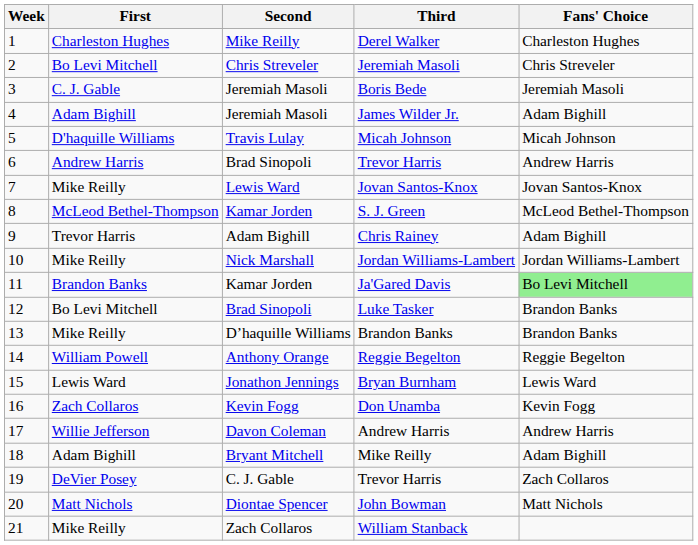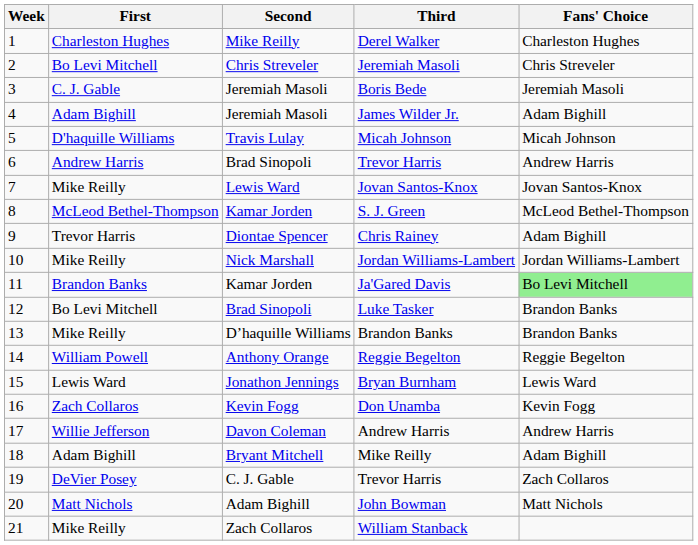Chris Rainey | Second: Adam Bighill -> Diontae Spencer
John Bowman | Second: Diontae Spencer -> Adam Bighill
